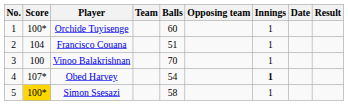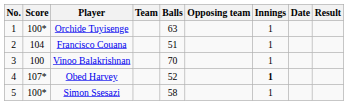Orchide Tuyisenge | Balls: 60 -> 63
Obed Harvey | Balls: 54 -> 52
Simon Ssesazi | Score: gold background -> no background
